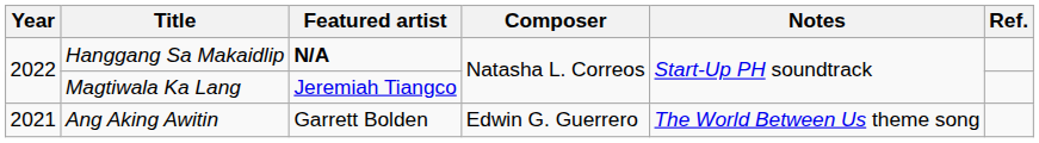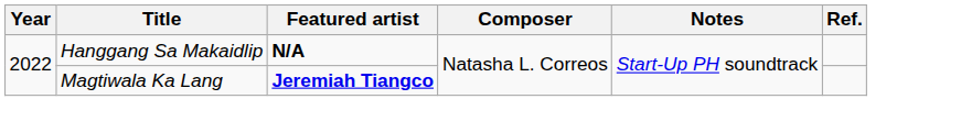Magtiwala Ka Lang | Featured artist: normal -> bold
- row: 2021 | Ang Aking Awitin | Garrett Bolden | Edwin G. Guerrero | The World Between Us theme song
